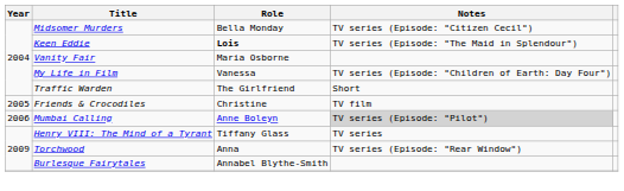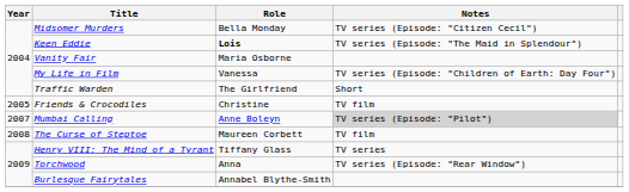Mumbai Calling | Year: 2006 -> 2007
+ row: 2008 | The Curse of Steptoe | Maureen Corbett | TV film
